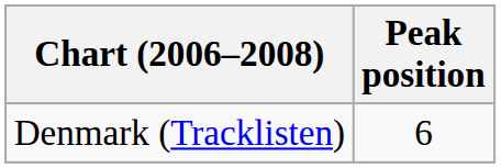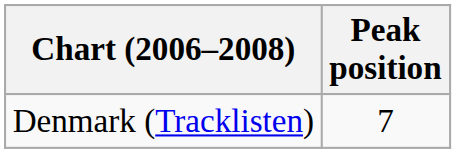Denmark (Tracklisten) | Peak position: 6 -> 7
